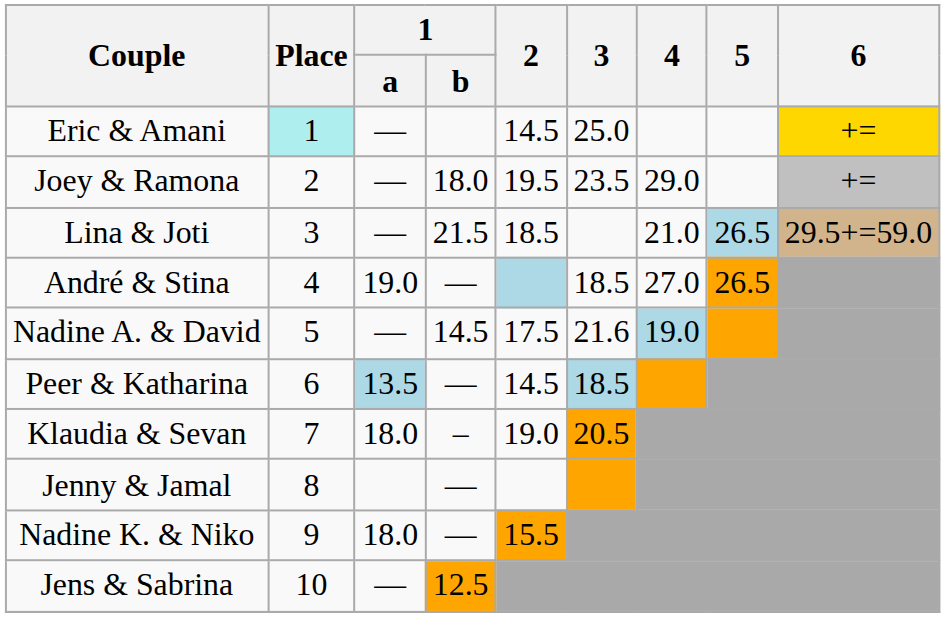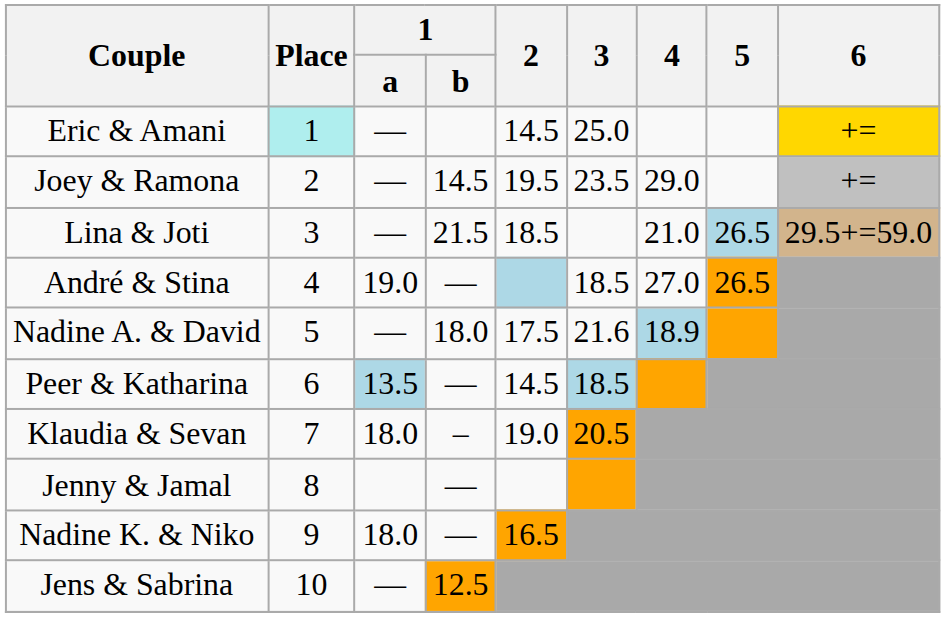Joey & Ramona | 1 / b: 18.0 -> 14.5
Nadine A. & David | 1 / b: 14.5 -> 18.0
Nadine A. & David | 4: 19.0 -> 18.9
Nadine K. & Niko | 2: 15.5 -> 16.5
